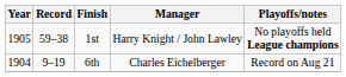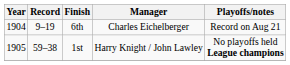rows swapped: 6th <-> 1st
